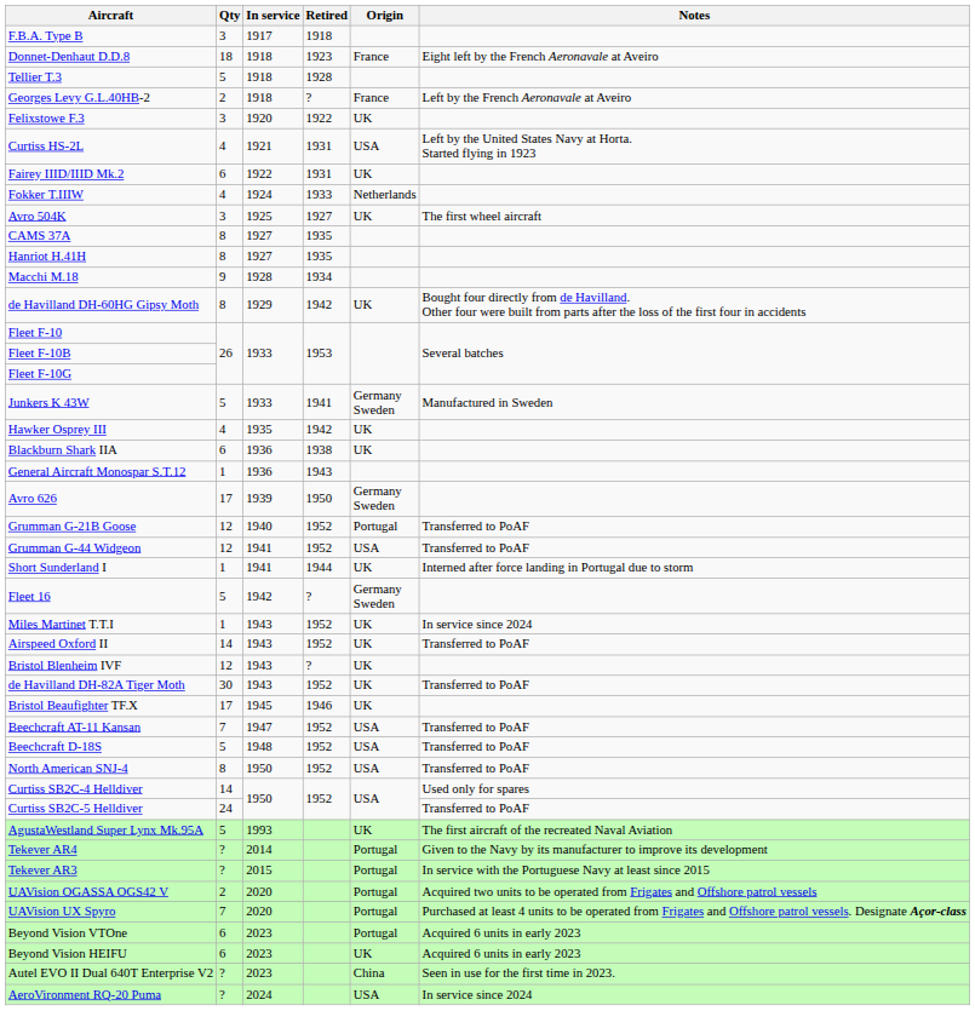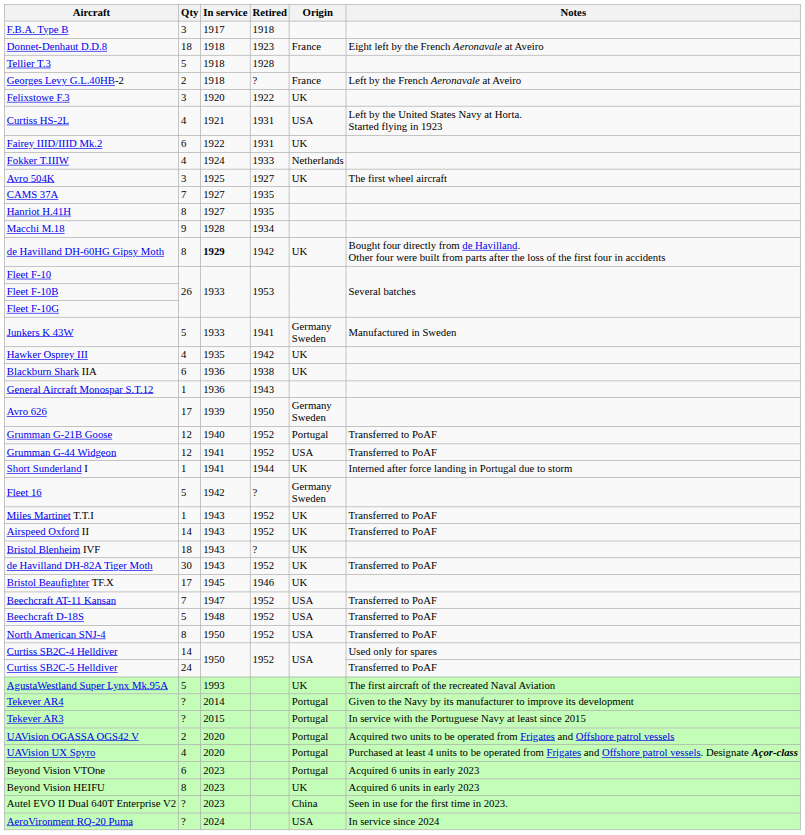CAMS 37A | Qty: 8 -> 7
de Havilland DH-60HG Gipsy Moth | In service: normal -> bold
Miles Martinet T.T.I | Notes: In service since 2024 -> Transferred to PoAF
Bristol Blenheim IVF | Qty: 12 -> 18
UAVision UX Spyro | Qty: 7 -> 4
Beyond Vision HEIFU | Qty: 6 -> 8
